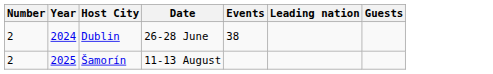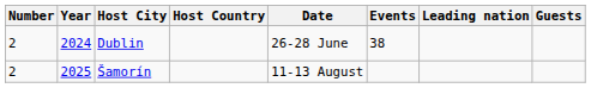+ column: Host Country
